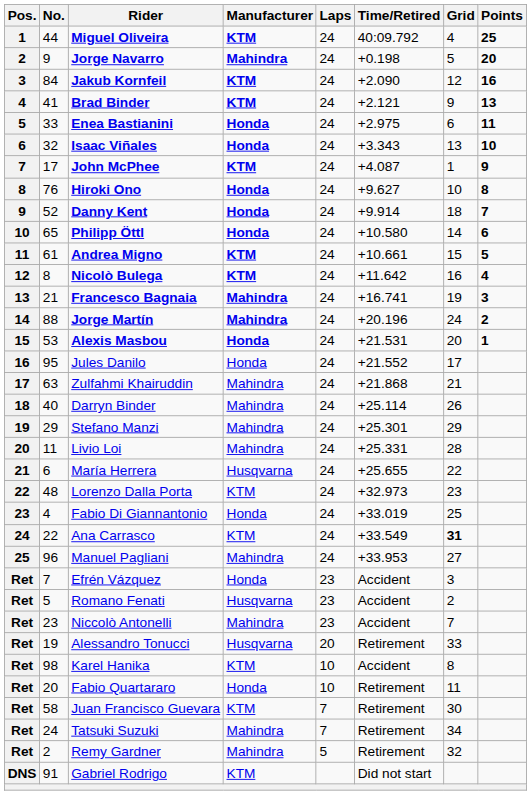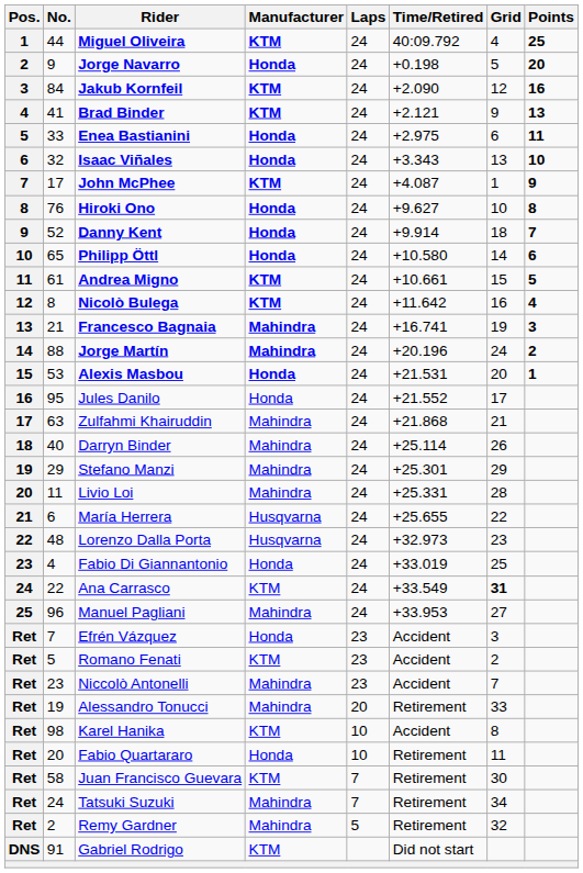Jorge Navarro | Manufacturer: Mahindra -> Honda
Lorenzo Dalla Porta | Manufacturer: KTM -> Husqvarna
Romano Fenati | Manufacturer: Husqvarna -> KTM
Alessandro Tonucci | Manufacturer: Husqvarna -> Mahindra
